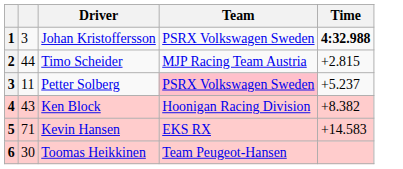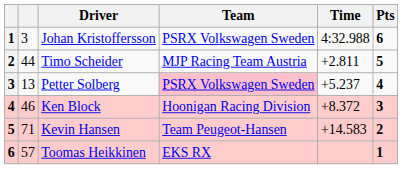+ column: Pts | 6 | 5 | 4 | 3 | 2 | 1
Johan Kristoffersson | Time: bold -> normal
Timo Scheider | Time: +2.815 -> +2.811
Petter Solberg | column 2: 11 -> 13
Ken Block | column 2: 43 -> 46
Ken Block | Time: +8.382 -> +8.372
Kevin Hansen | Team: EKS RX -> Team Peugeot-Hansen
Toomas Heikkinen | column 2: 30 -> 57
Toomas Heikkinen | Team: Team Peugeot-Hansen -> EKS RX
